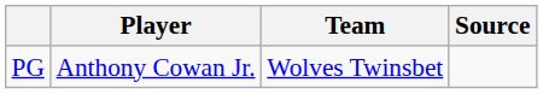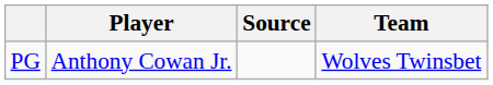columns swapped: Team <-> Source
